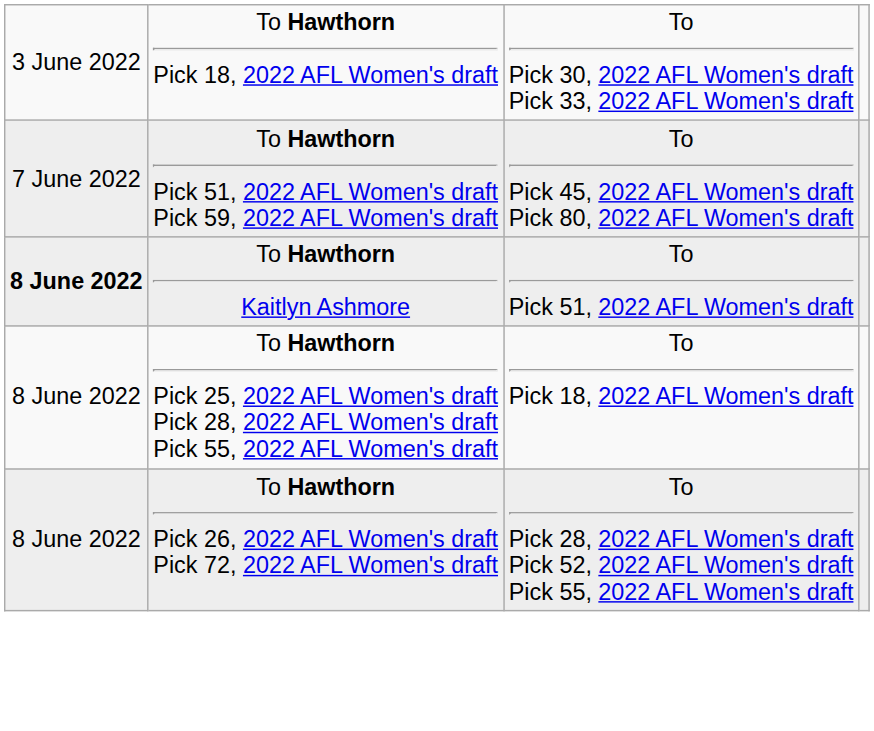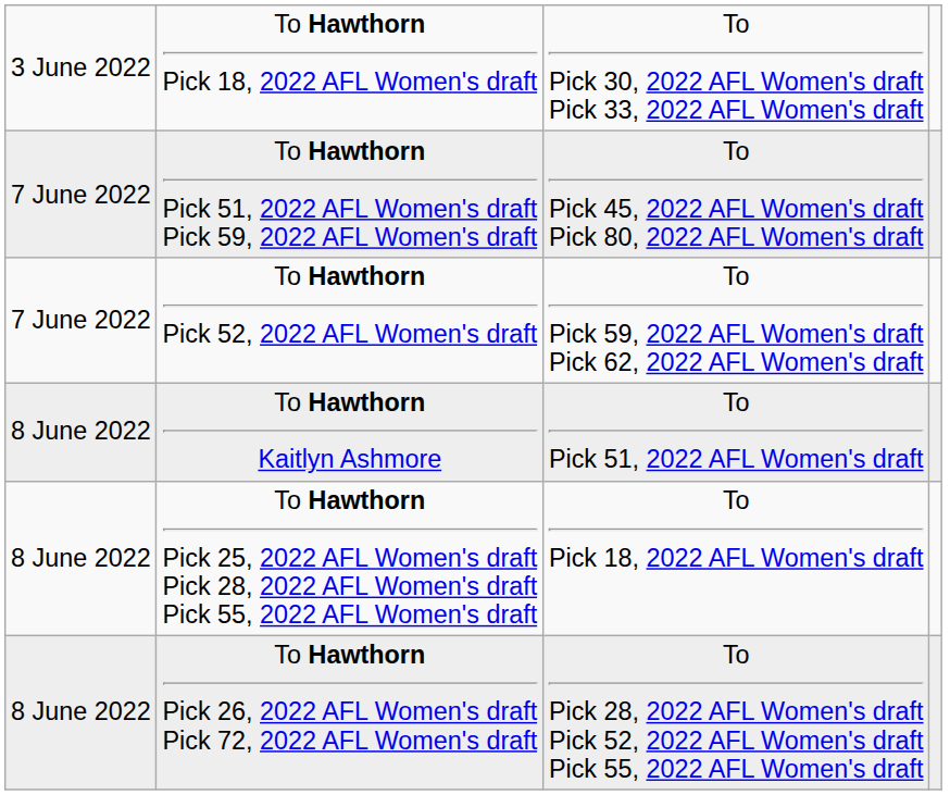+ row: 7 June 2022 | To Hawthorn Pick 52, 2022 AFL Women's draft | To Pick 59, 2022 AFL Women's draft Pick 62, 2022 AFL Women's draft
To Hawthorn Kaitlyn Ashmore | column 1: bold -> normal
